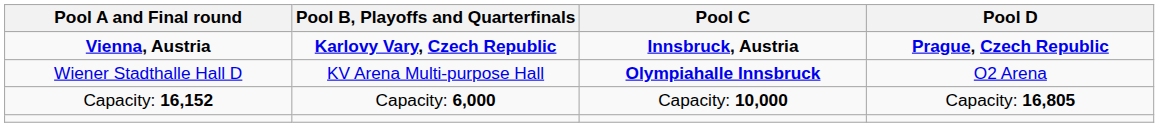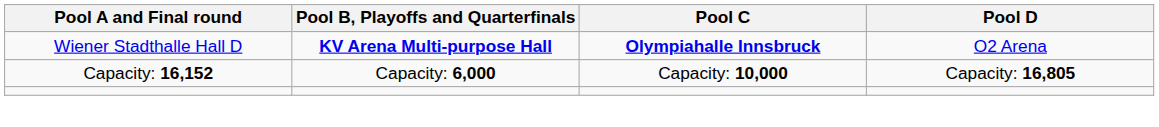- row: Vienna, Austria | Karlovy Vary, Czech Republic | Innsbruck, Austria | Prague, Czech Republic
Wiener Stadthalle Hall D | Pool B, Playoffs and Quarterfinals: normal -> bold
